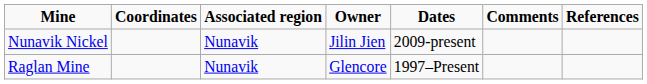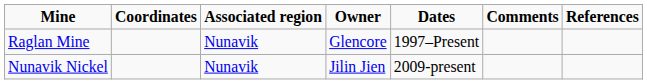rows swapped: Raglan Mine <-> Nunavik Nickel
